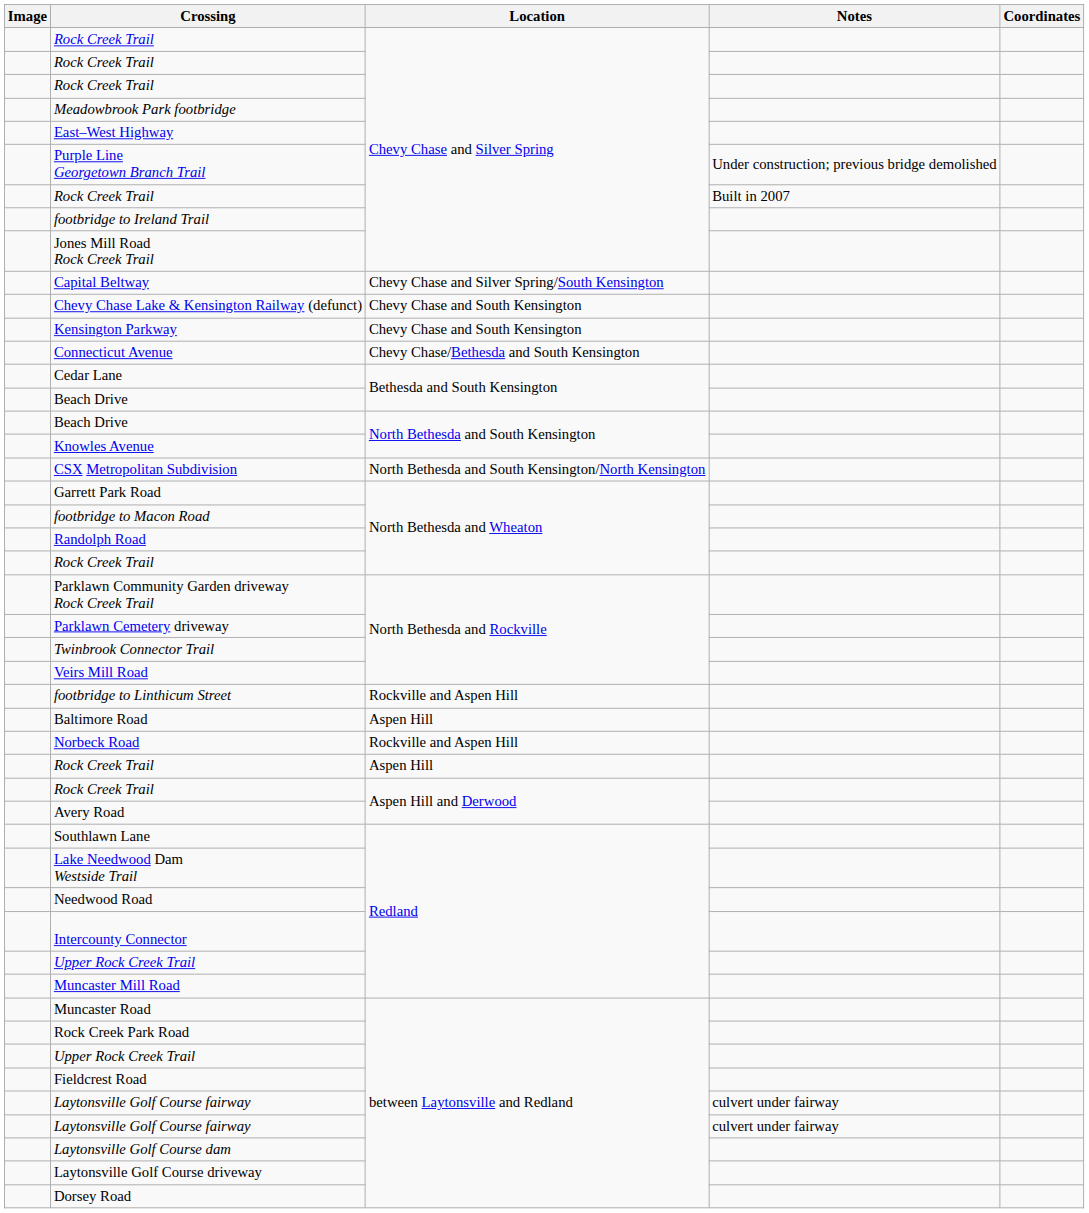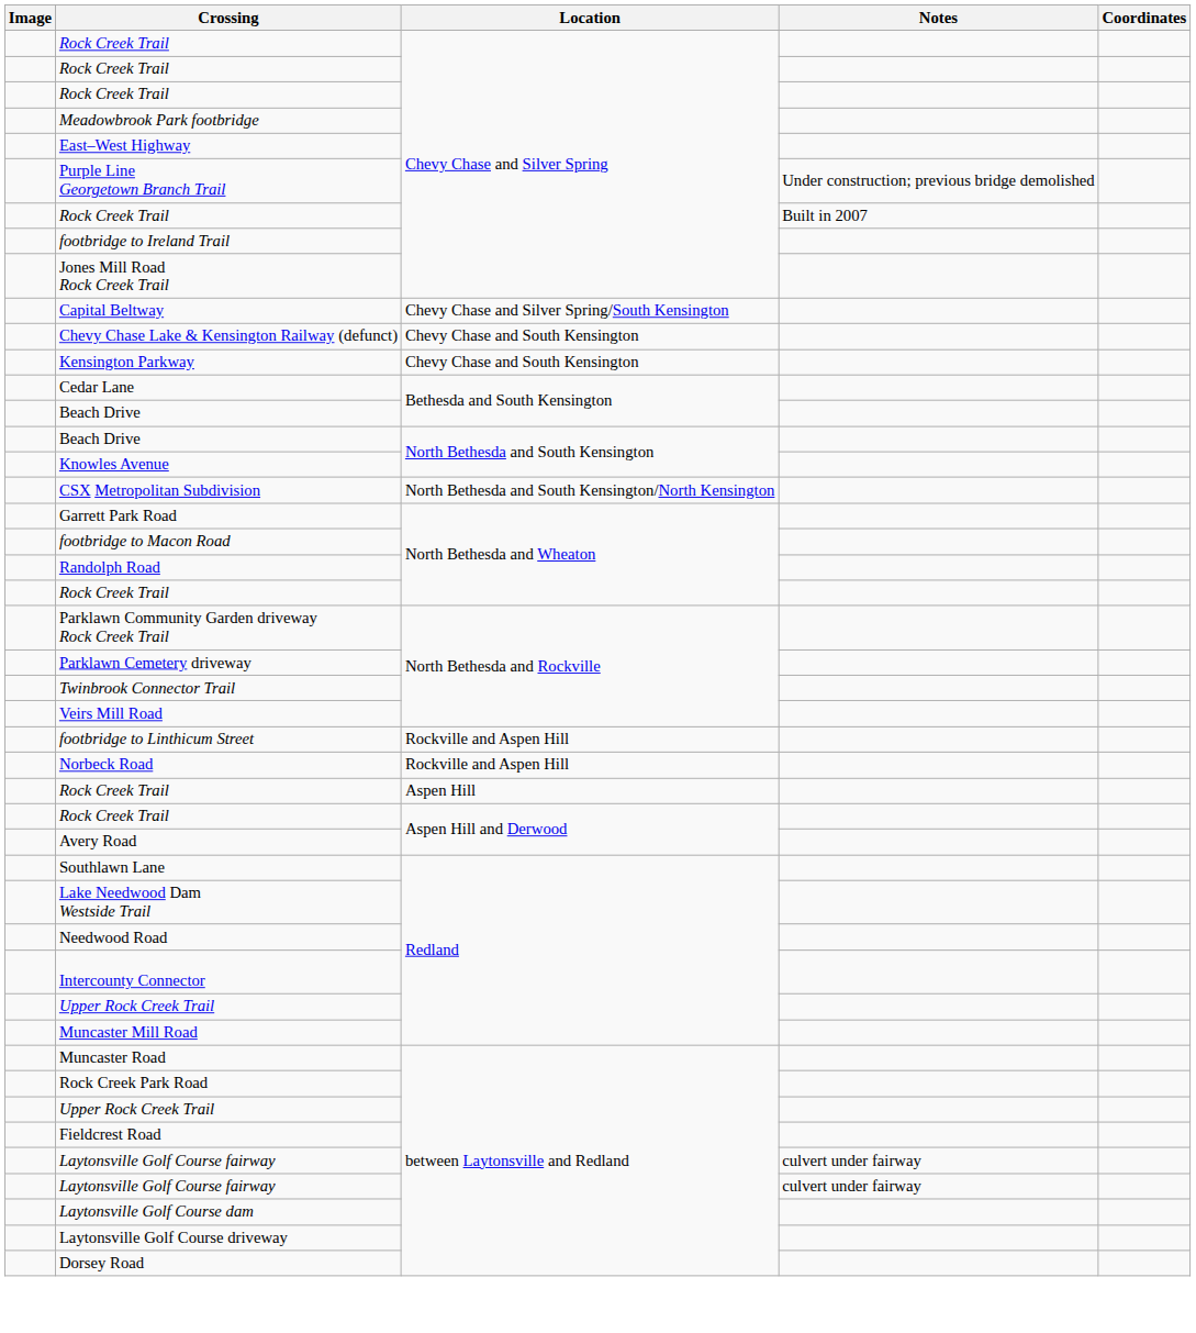- row: Connecticut Avenue | Chevy Chase/Bethesda and South Kensington
- row: Baltimore Road | Aspen Hill
